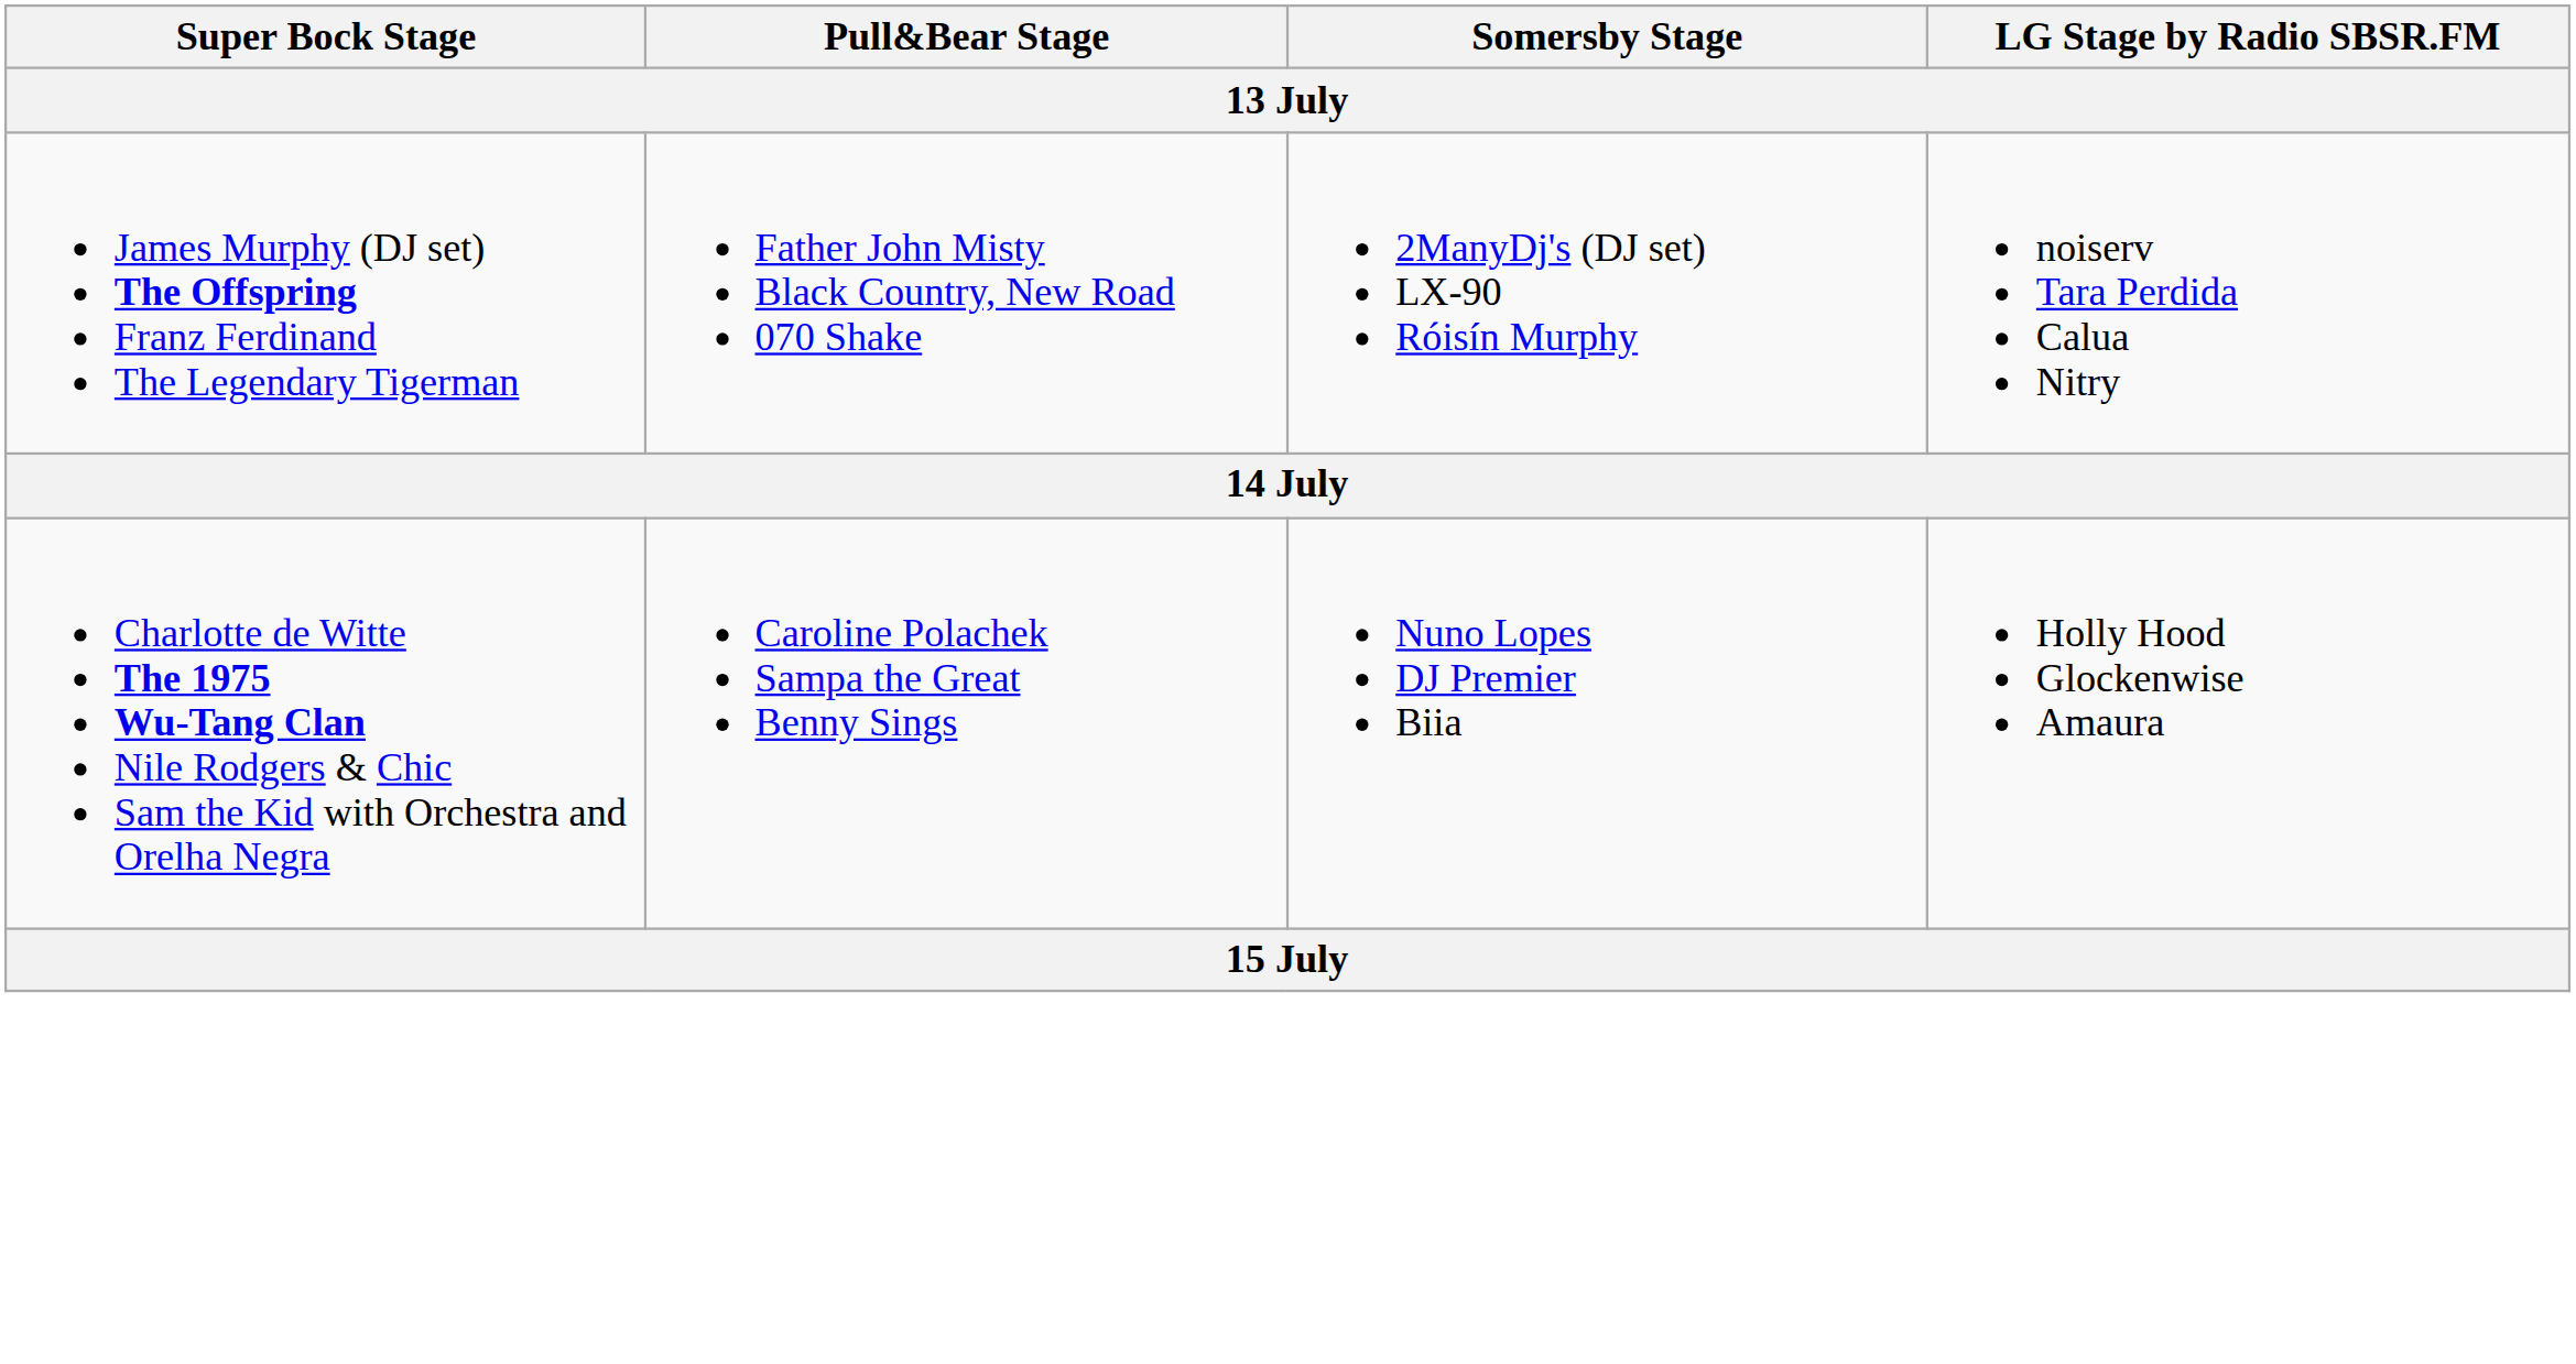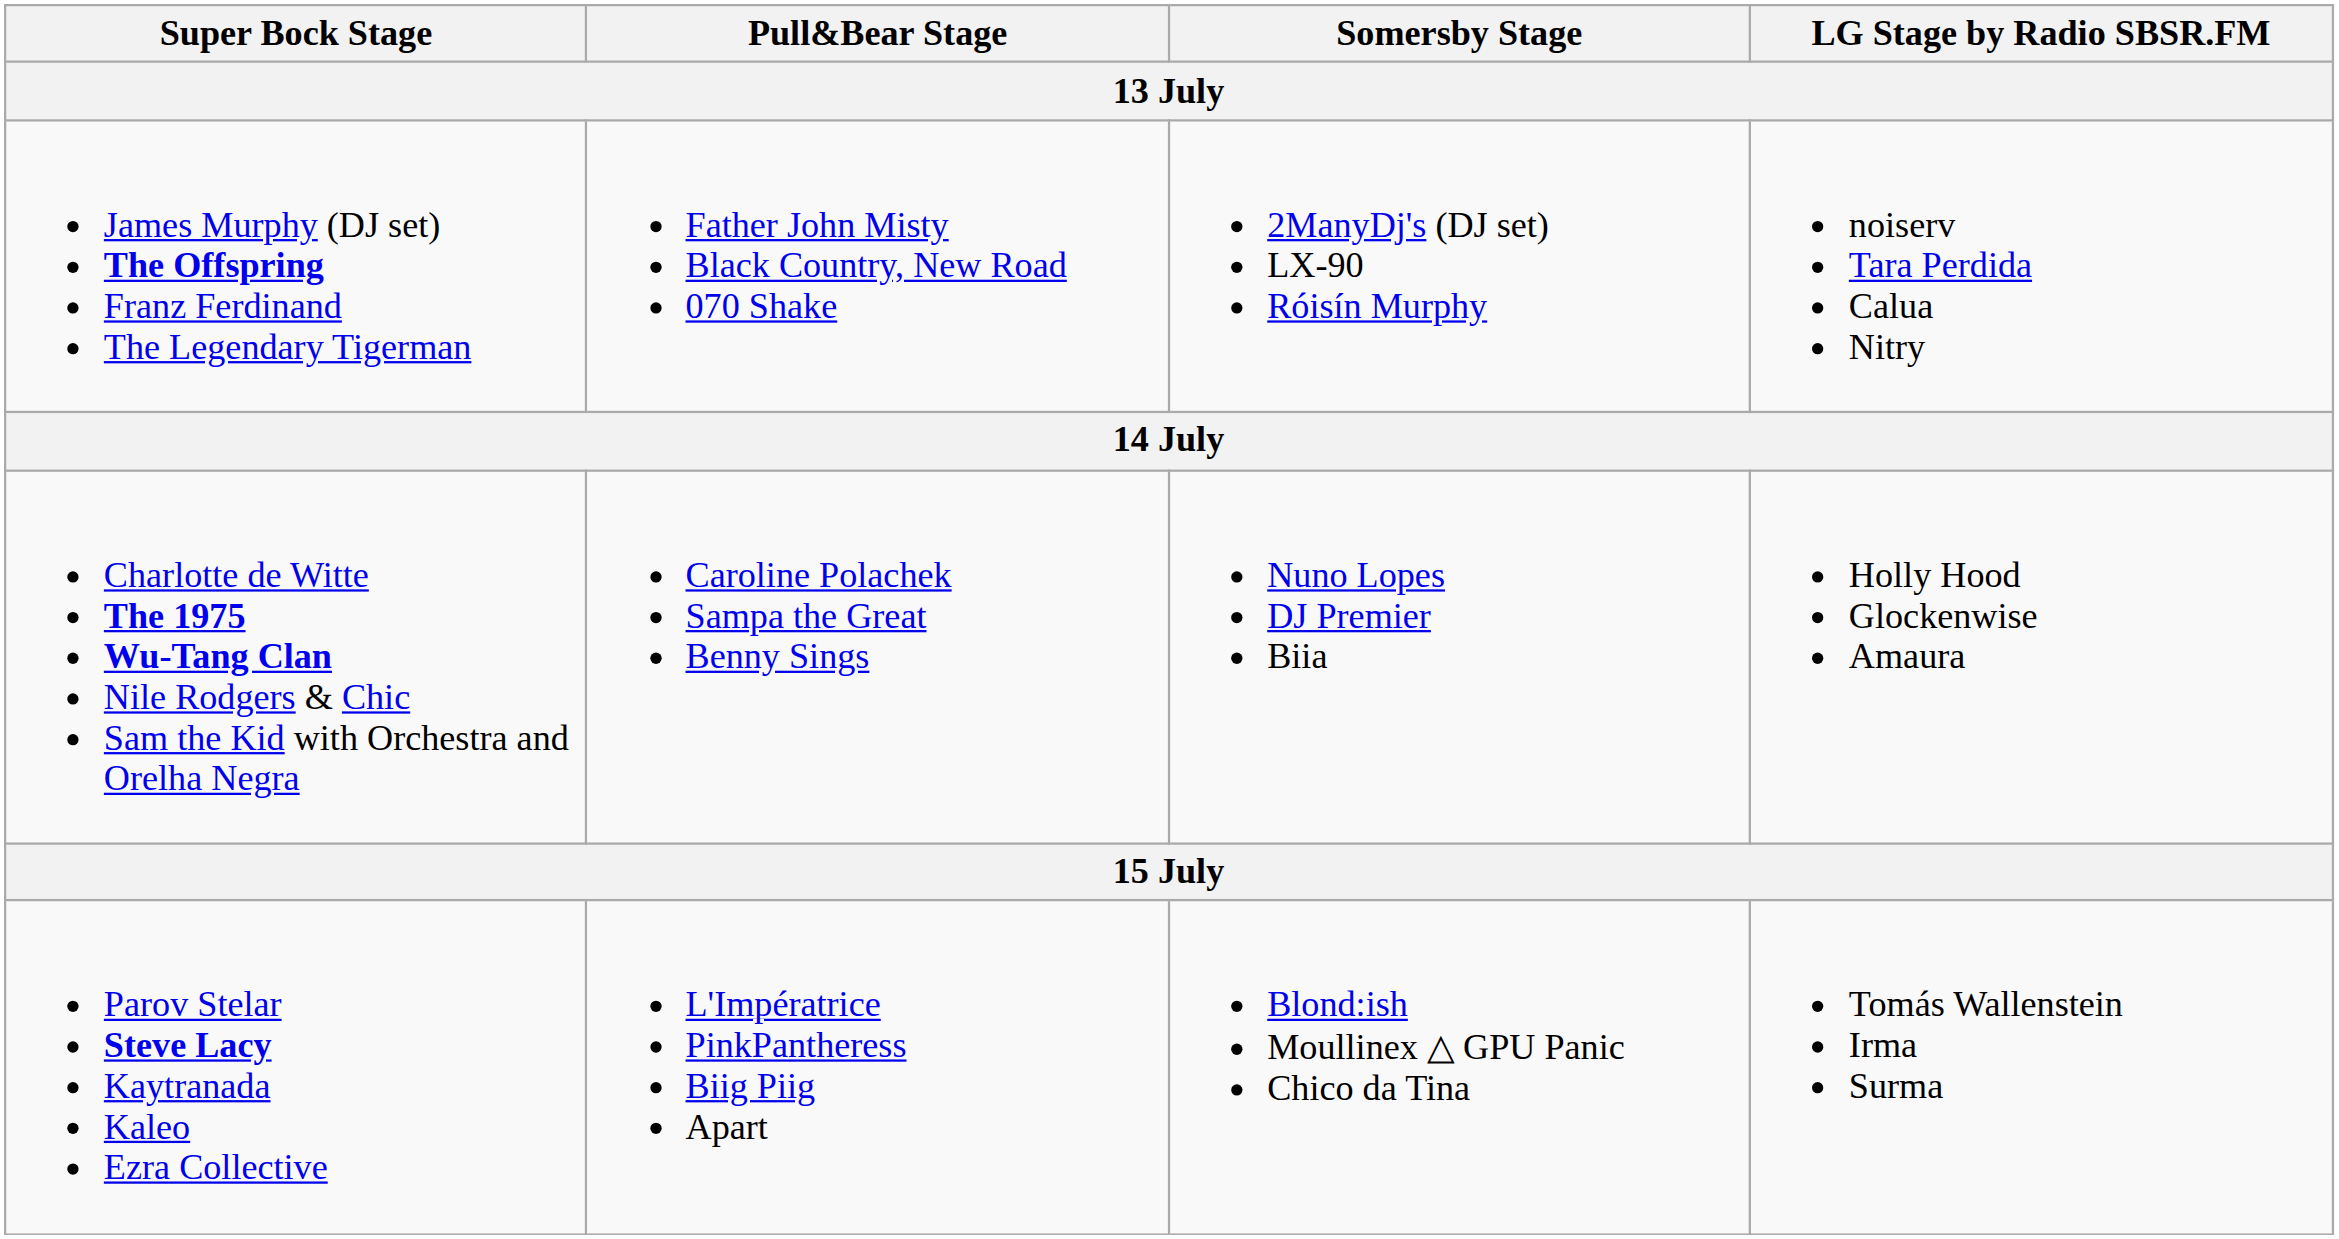+ row: Parov Stelar Steve Lacy Kaytranada Kaleo Ezra Collective | L'Impératrice PinkPantheress Biig Piig Apart | Blond:ish Moullinex △ GPU Panic Chico da Tina | Tomás Wallenstein Irma Surma
